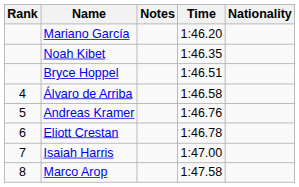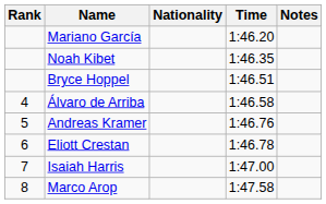columns swapped: Nationality <-> Notes
